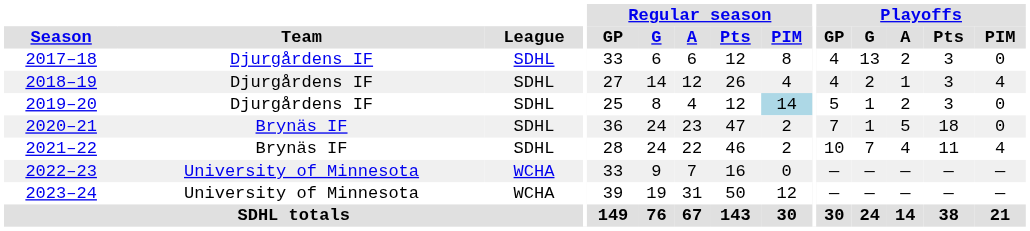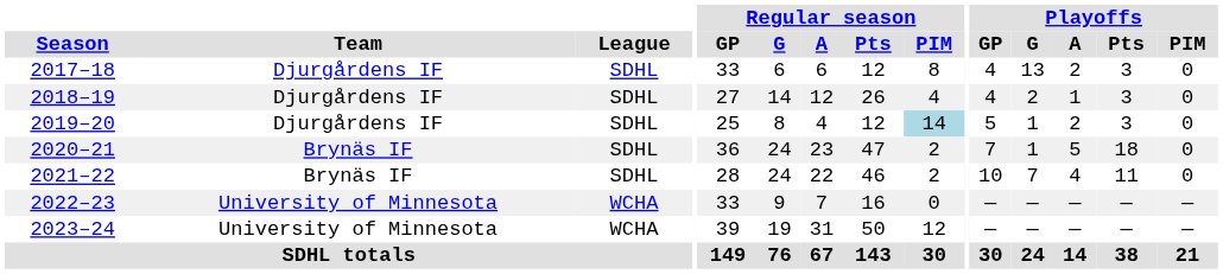2018–19 | Playoffs / PIM: 4 -> 0
2021–22 | Playoffs / PIM: 4 -> 0
